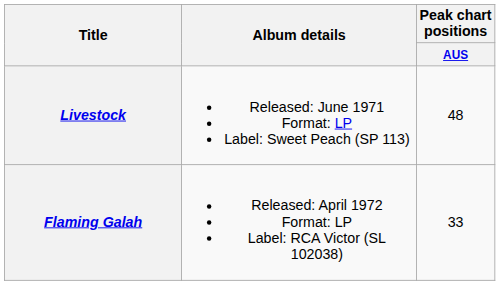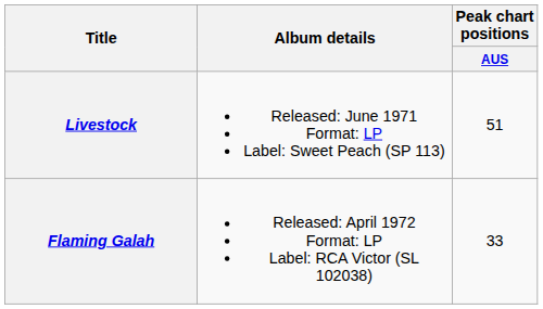Livestock | Peak chart positions / AUS: 48 -> 51
